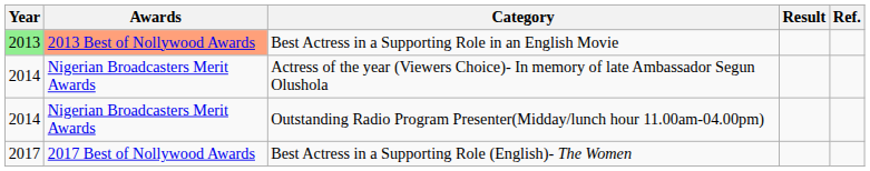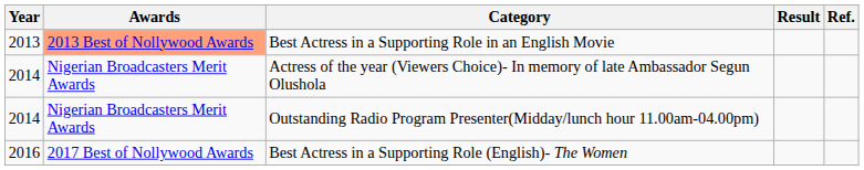Best Actress in a Supporting Role in an English Movie | Year: lightgreen background -> no background
Best Actress in a Supporting Role (English)- The Women | Year: 2017 -> 2016
